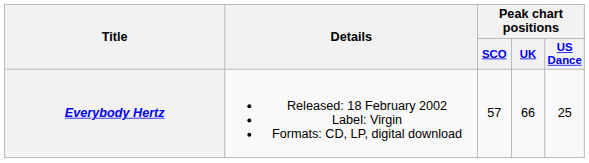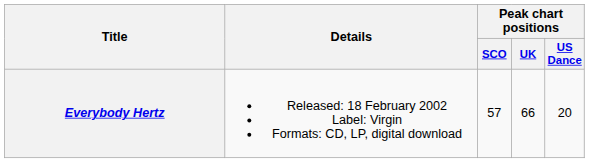Everybody Hertz | Peak chart positions / US Dance: 25 -> 20
